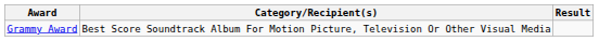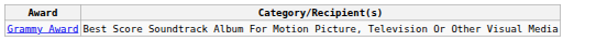- column: Result
